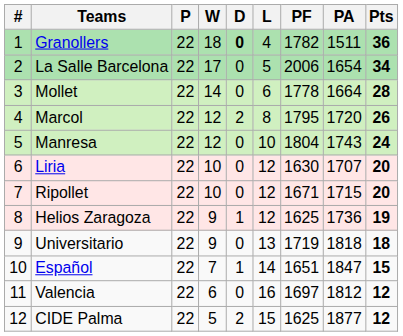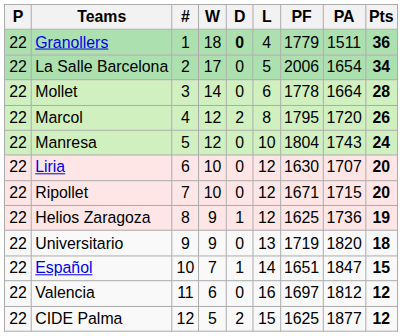columns swapped: # <-> P
Granollers | PF: 1782 -> 1779
Universitario | PA: 1818 -> 1820
